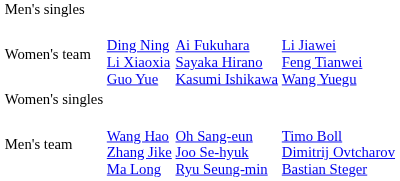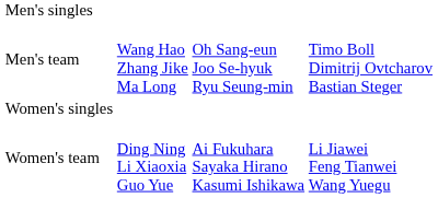rows swapped: Men's team <-> Women's team
